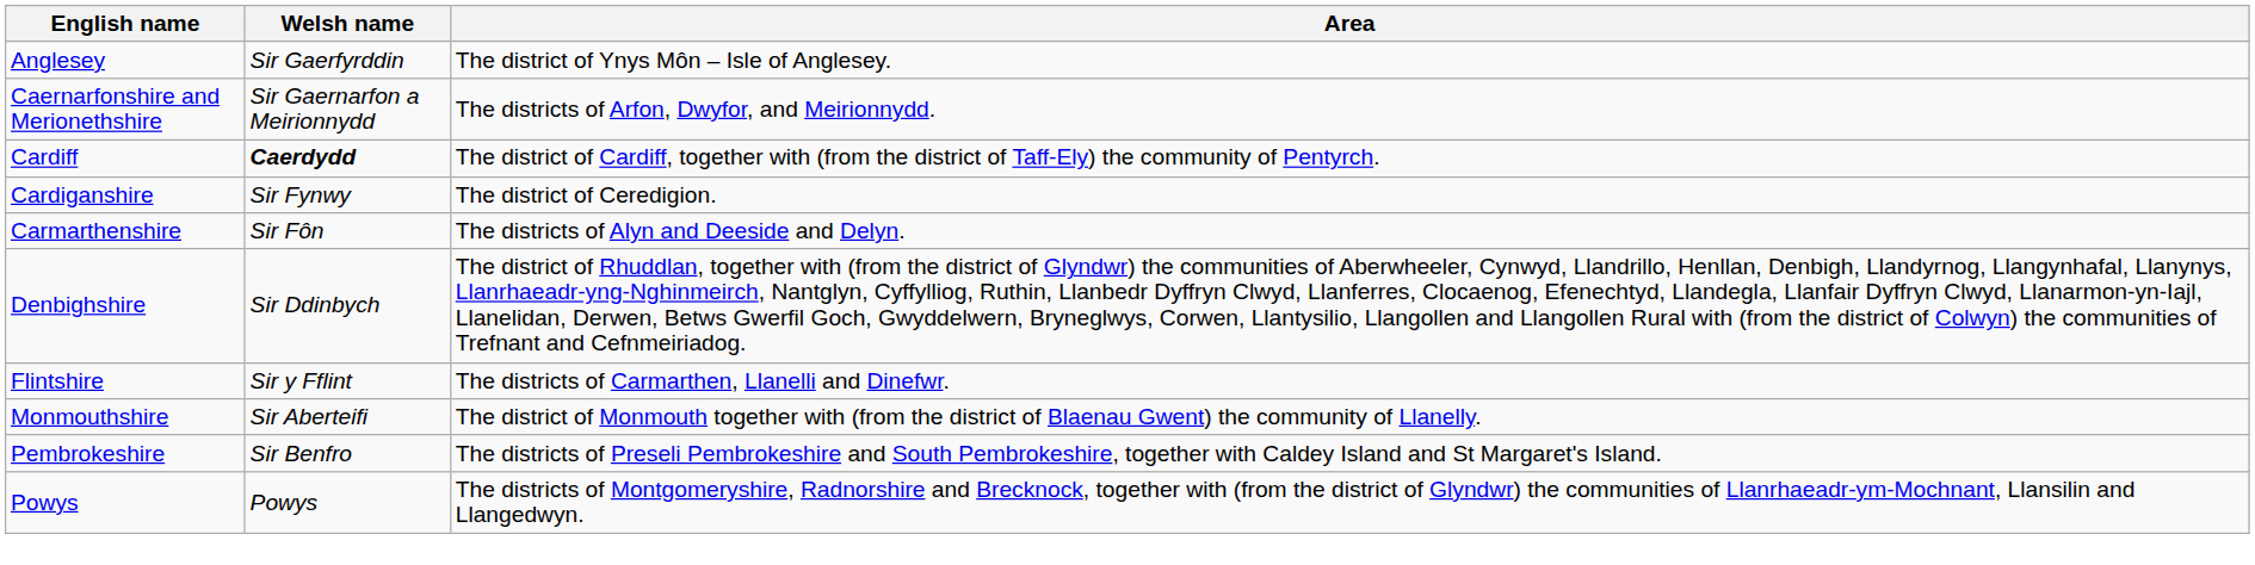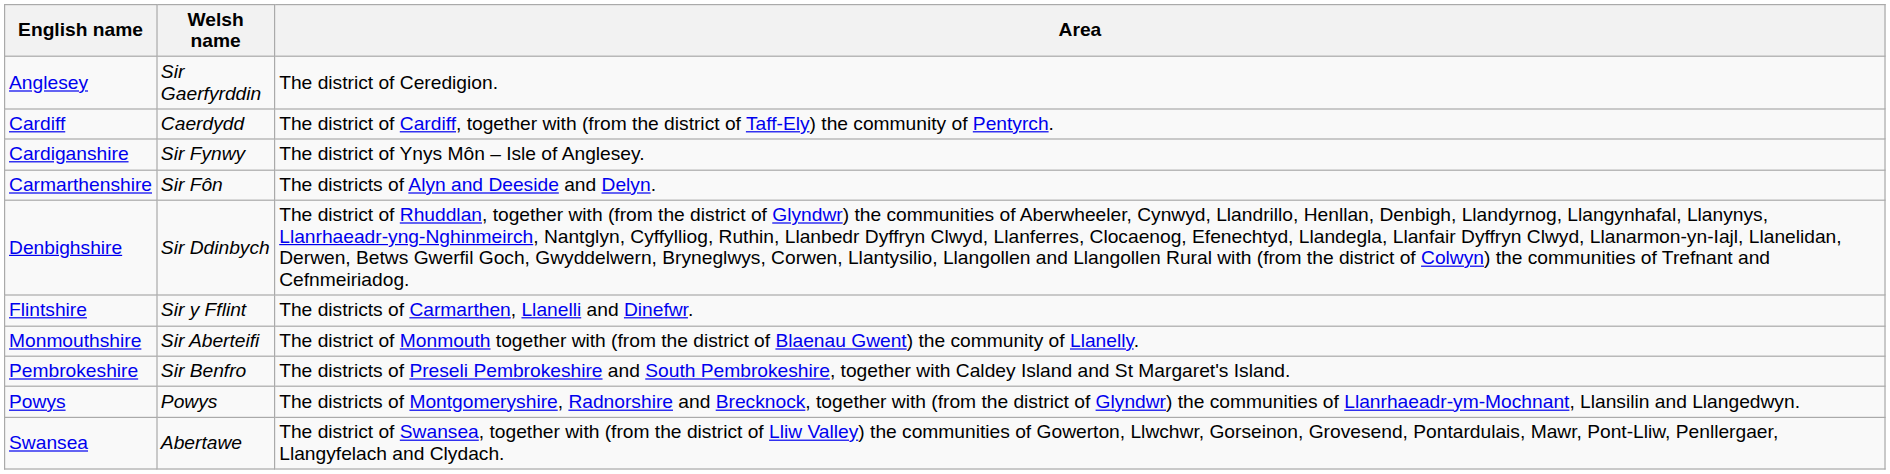Anglesey | Area: The district of Ynys Môn – Isle of Anglesey. -> The district of Ceredigion.
- row: Caernarfonshire and Merionethshire | Sir Gaernarfon a Meirionnydd | The districts of Arfon, Dwyfor, and Meirionnydd.
Cardiff | Welsh name: bold -> normal
Cardiganshire | Area: The district of Ceredigion. -> The district of Ynys Môn – Isle of Anglesey.
+ row: Swansea | Abertawe | The district of Swansea, together with (from the district of Lliw Valley) the communities of Gowerton, Llwchwr, Gorseinon, Grovesend, Pontardulais, Mawr, Pont-Lliw, Penllergaer, Llangyfelach and Clydach.
